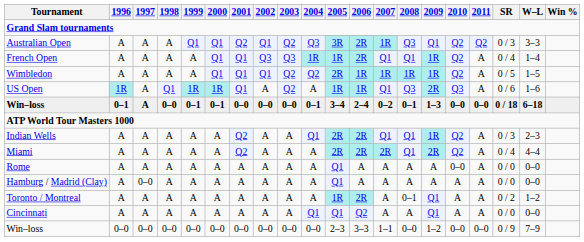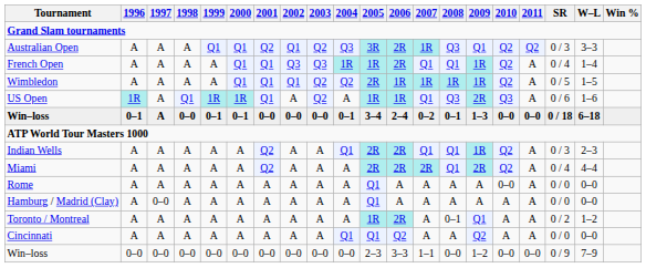Cincinnati | 2009: Q1 -> Q2
